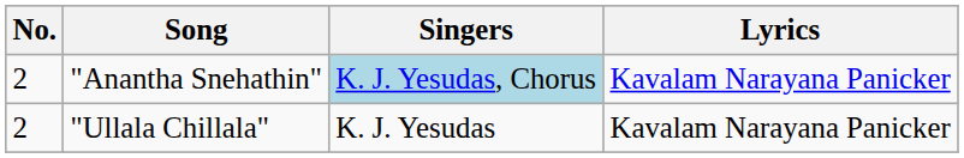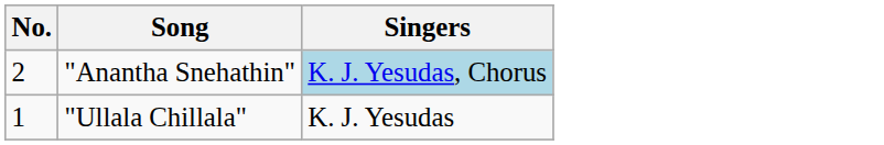- column: Lyrics | Kavalam Narayana Panicker | Kavalam Narayana Panicker
"Ullala Chillala" | No.: 2 -> 1
